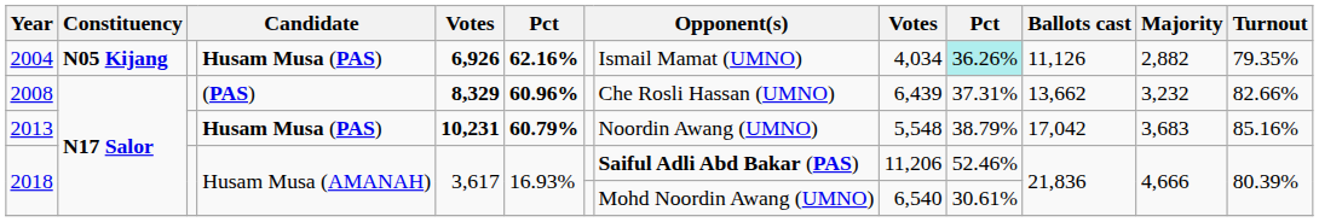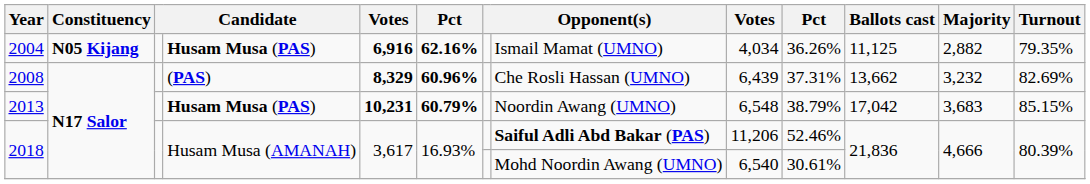2004 | column 5: 6,926 -> 6,916
2004 | column 10: paleturquoise background -> no background
2004 | Ballots cast: 11,126 -> 11,125
2008 | Turnout: 82.66% -> 82.69%
2013 | column 9: 5,548 -> 6,548
2013 | Turnout: 85.16% -> 85.15%
